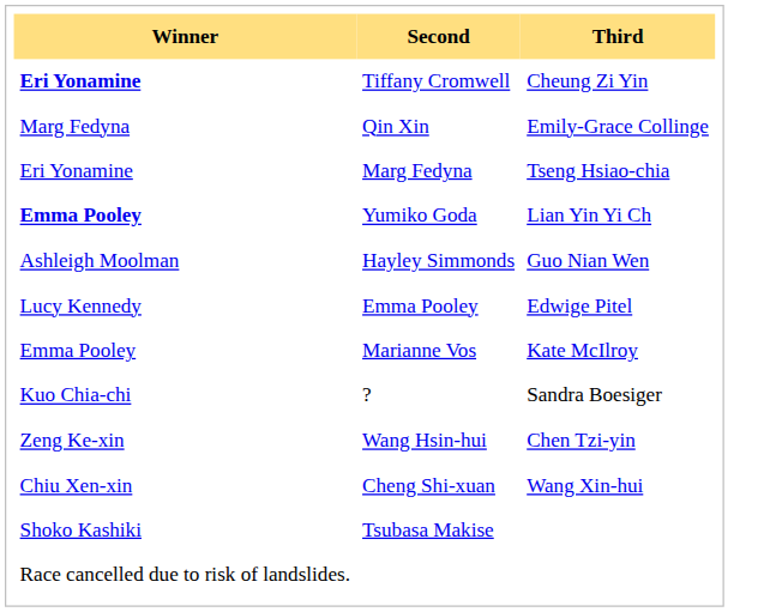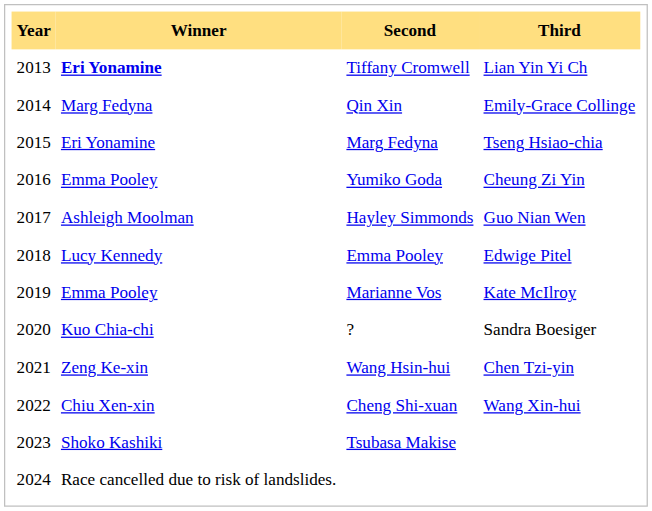+ column: Year | 2013 | 2014 | 2015 | 2016 | 2017 | 2018 | 2019 | 2020 | 2021 | 2022 | 2023 | 2024
Tiffany Cromwell | Third: Cheung Zi Yin -> Lian Yin Yi Ch
Yumiko Goda | Winner: bold -> normal
Yumiko Goda | Third: Lian Yin Yi Ch -> Cheung Zi Yin
